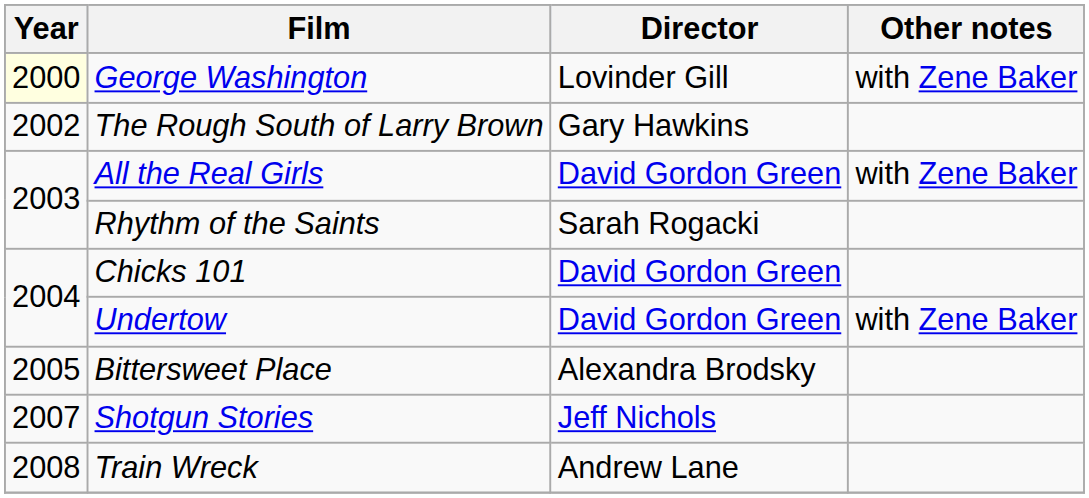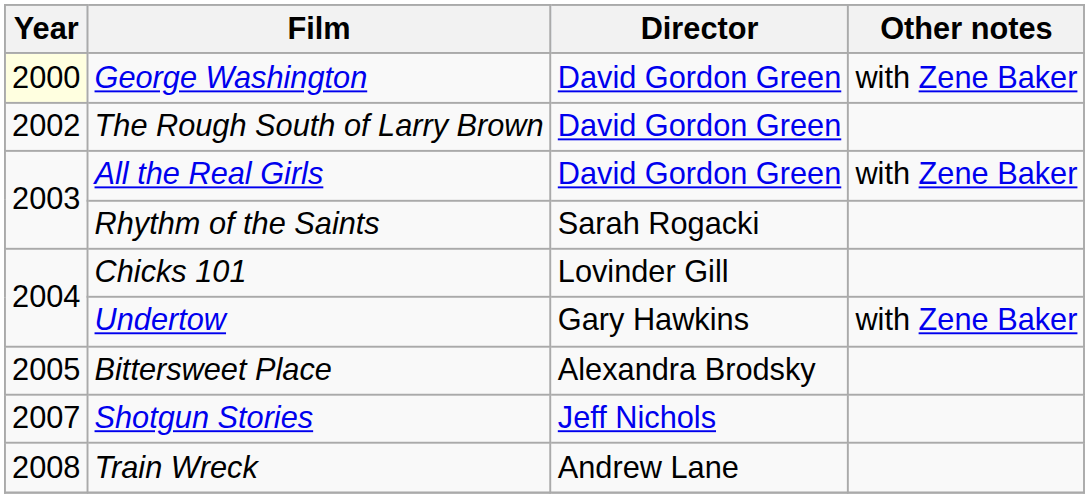George Washington | Director: Lovinder Gill -> David Gordon Green
The Rough South of Larry Brown | Director: Gary Hawkins -> David Gordon Green
Chicks 101 | Director: David Gordon Green -> Lovinder Gill
Undertow | Director: David Gordon Green -> Gary Hawkins
